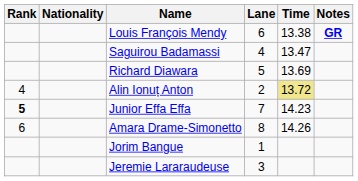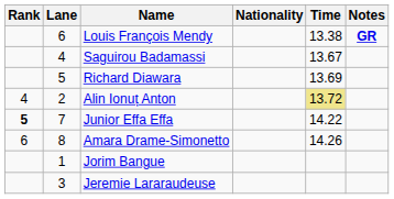columns swapped: Lane <-> Nationality
Saguirou Badamassi | Time: 13.47 -> 13.67
Junior Effa Effa | Time: 14.23 -> 14.22
